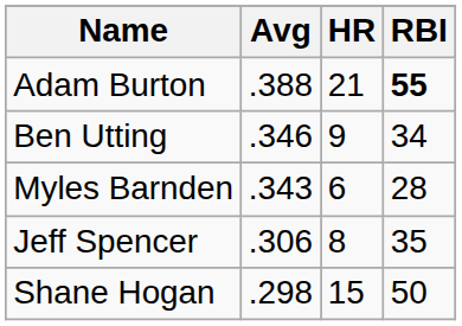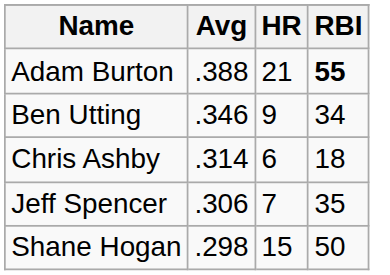- row: Myles Barnden | .343 | 6 | 28
+ row: Chris Ashby | .314 | 6 | 18
Jeff Spencer | HR: 8 -> 7
